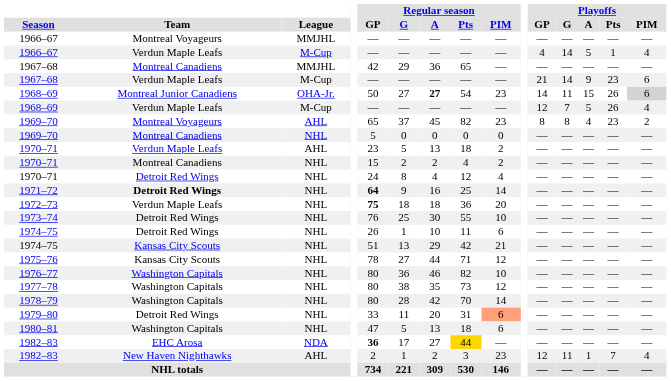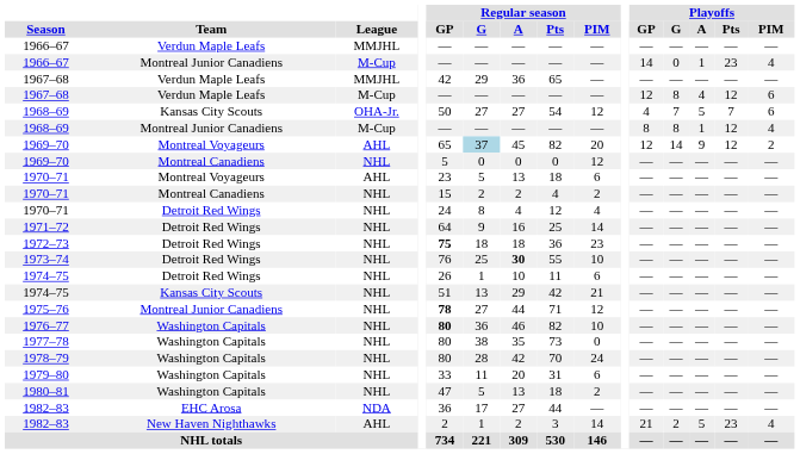1966–67 / MMJHL | Team: Montreal Voyageurs -> Verdun Maple Leafs
1966–67 / M-Cup | Team: Verdun Maple Leafs -> Montreal Junior Canadiens
1966–67 / M-Cup | Playoffs / GP: 4 -> 14
1966–67 / M-Cup | Playoffs / G: 14 -> 0
1966–67 / M-Cup | Playoffs / A: 5 -> 1
1966–67 / M-Cup | Playoffs / Pts: 1 -> 23
1967–68 / MMJHL | Team: Montreal Canadiens -> Verdun Maple Leafs
1967–68 / M-Cup | Playoffs / GP: 21 -> 12
1967–68 / M-Cup | Playoffs / G: 14 -> 8
1967–68 / M-Cup | Playoffs / A: 9 -> 4
1967–68 / M-Cup | Playoffs / Pts: 23 -> 12
1968–69 / OHA-Jr. | Team: Montreal Junior Canadiens -> Kansas City Scouts
1968–69 / OHA-Jr. | Regular season / A: bold -> normal
1968–69 / OHA-Jr. | Regular season / PIM: 23 -> 12
1968–69 / OHA-Jr. | Playoffs / GP: 14 -> 4
1968–69 / OHA-Jr. | Playoffs / G: 11 -> 7
1968–69 / OHA-Jr. | Playoffs / A: 15 -> 5
1968–69 / OHA-Jr. | Playoffs / Pts: 26 -> 7
1968–69 / OHA-Jr. | Playoffs / PIM: lightgrey background -> no background
1968–69 / M-Cup | Team: Verdun Maple Leafs -> Montreal Junior Canadiens
1968–69 / M-Cup | Playoffs / GP: 12 -> 8
1968–69 / M-Cup | Playoffs / G: 7 -> 8
1968–69 / M-Cup | Playoffs / A: 5 -> 1
1968–69 / M-Cup | Playoffs / Pts: 26 -> 12
1969–70 / AHL | Regular season / G: no background -> lightblue background
1969–70 / AHL | Regular season / PIM: 23 -> 20
1969–70 / AHL | Playoffs / GP: 8 -> 12
1969–70 / AHL | Playoffs / G: 8 -> 14
1969–70 / AHL | Playoffs / A: 4 -> 9
1969–70 / AHL | Playoffs / Pts: 23 -> 12
1969–70 / NHL | Regular season / PIM: 0 -> 12
1970–71 / AHL | Team: Verdun Maple Leafs -> Montreal Voyageurs
1970–71 / AHL | Regular season / PIM: 2 -> 6
1971–72 | Team: bold -> normal
1971–72 | Regular season / GP: bold -> normal
1972–73 | Team: Verdun Maple Leafs -> Detroit Red Wings
1972–73 | Regular season / PIM: 20 -> 23
1973–74 | Regular season / A: normal -> bold
1975–76 | Team: Kansas City Scouts -> Montreal Junior Canadiens
1975–76 | Regular season / GP: normal -> bold
1976–77 | Regular season / GP: normal -> bold
1977–78 | Regular season / PIM: 12 -> 0
1978–79 | Regular season / PIM: 14 -> 24
1979–80 | Team: Detroit Red Wings -> Washington Capitals
1979–80 | Regular season / PIM: lightsalmon background -> no background
1980–81 | Regular season / PIM: 6 -> 2
1982–83 / NDA | Regular season / GP: bold -> normal
1982–83 / NDA | Regular season / Pts: gold background -> no background
1982–83 / AHL | Regular season / PIM: 23 -> 14
1982–83 / AHL | Playoffs / GP: 12 -> 21
1982–83 / AHL | Playoffs / G: 11 -> 2
1982–83 / AHL | Playoffs / A: 1 -> 5
1982–83 / AHL | Playoffs / Pts: 7 -> 23
